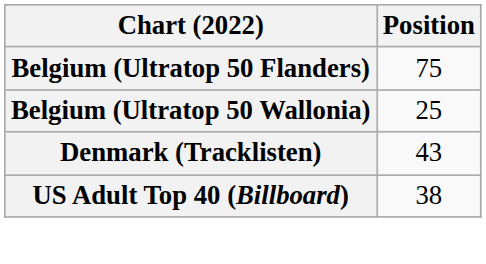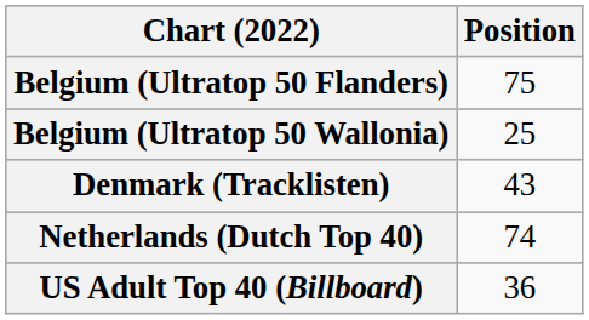+ row: Netherlands (Dutch Top 40) | 74
US Adult Top 40 (Billboard) | Position: 38 -> 36
